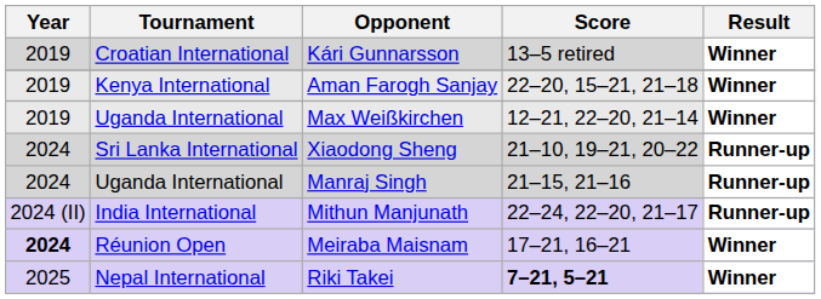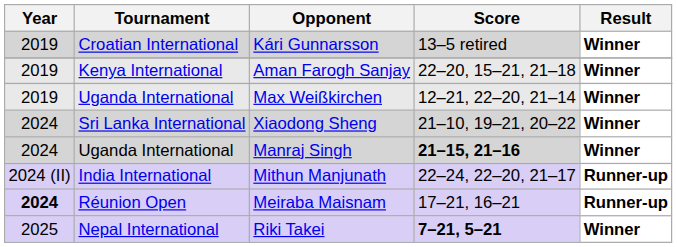Xiaodong Sheng | Result: Runner-up -> Winner
Manraj Singh | Score: normal -> bold
Manraj Singh | Result: Runner-up -> Winner
Meiraba Maisnam | Result: Winner -> Runner-up
